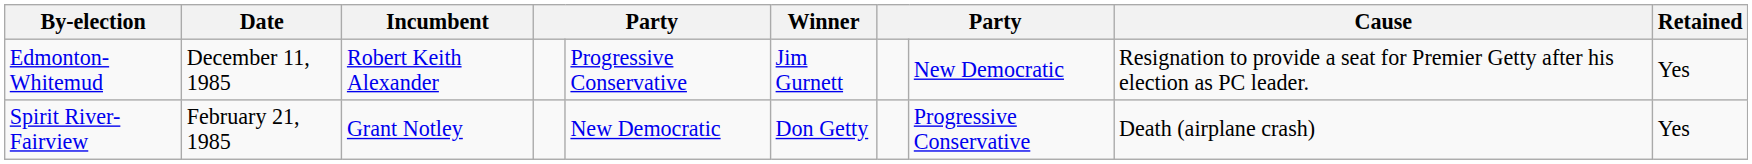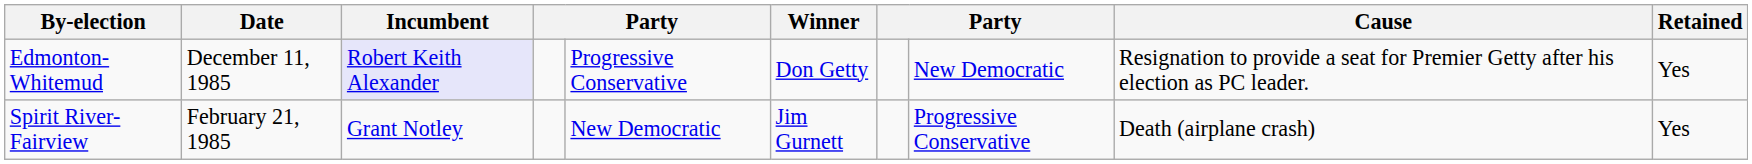Edmonton-Whitemud | Incumbent: no background -> lavender background
Edmonton-Whitemud | Winner: Jim Gurnett -> Don Getty
Spirit River-Fairview | Winner: Don Getty -> Jim Gurnett
